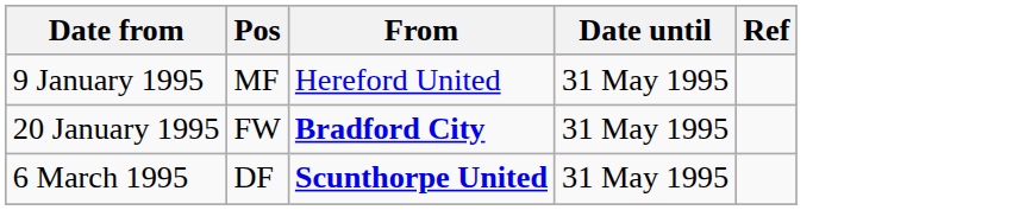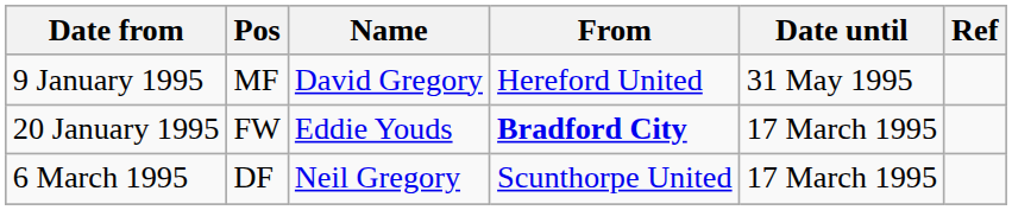+ column: Name | David Gregory | Eddie Youds | Neil Gregory
20 January 1995 | Date until: 31 May 1995 -> 17 March 1995
6 March 1995 | From: bold -> normal
6 March 1995 | Date until: 31 May 1995 -> 17 March 1995
